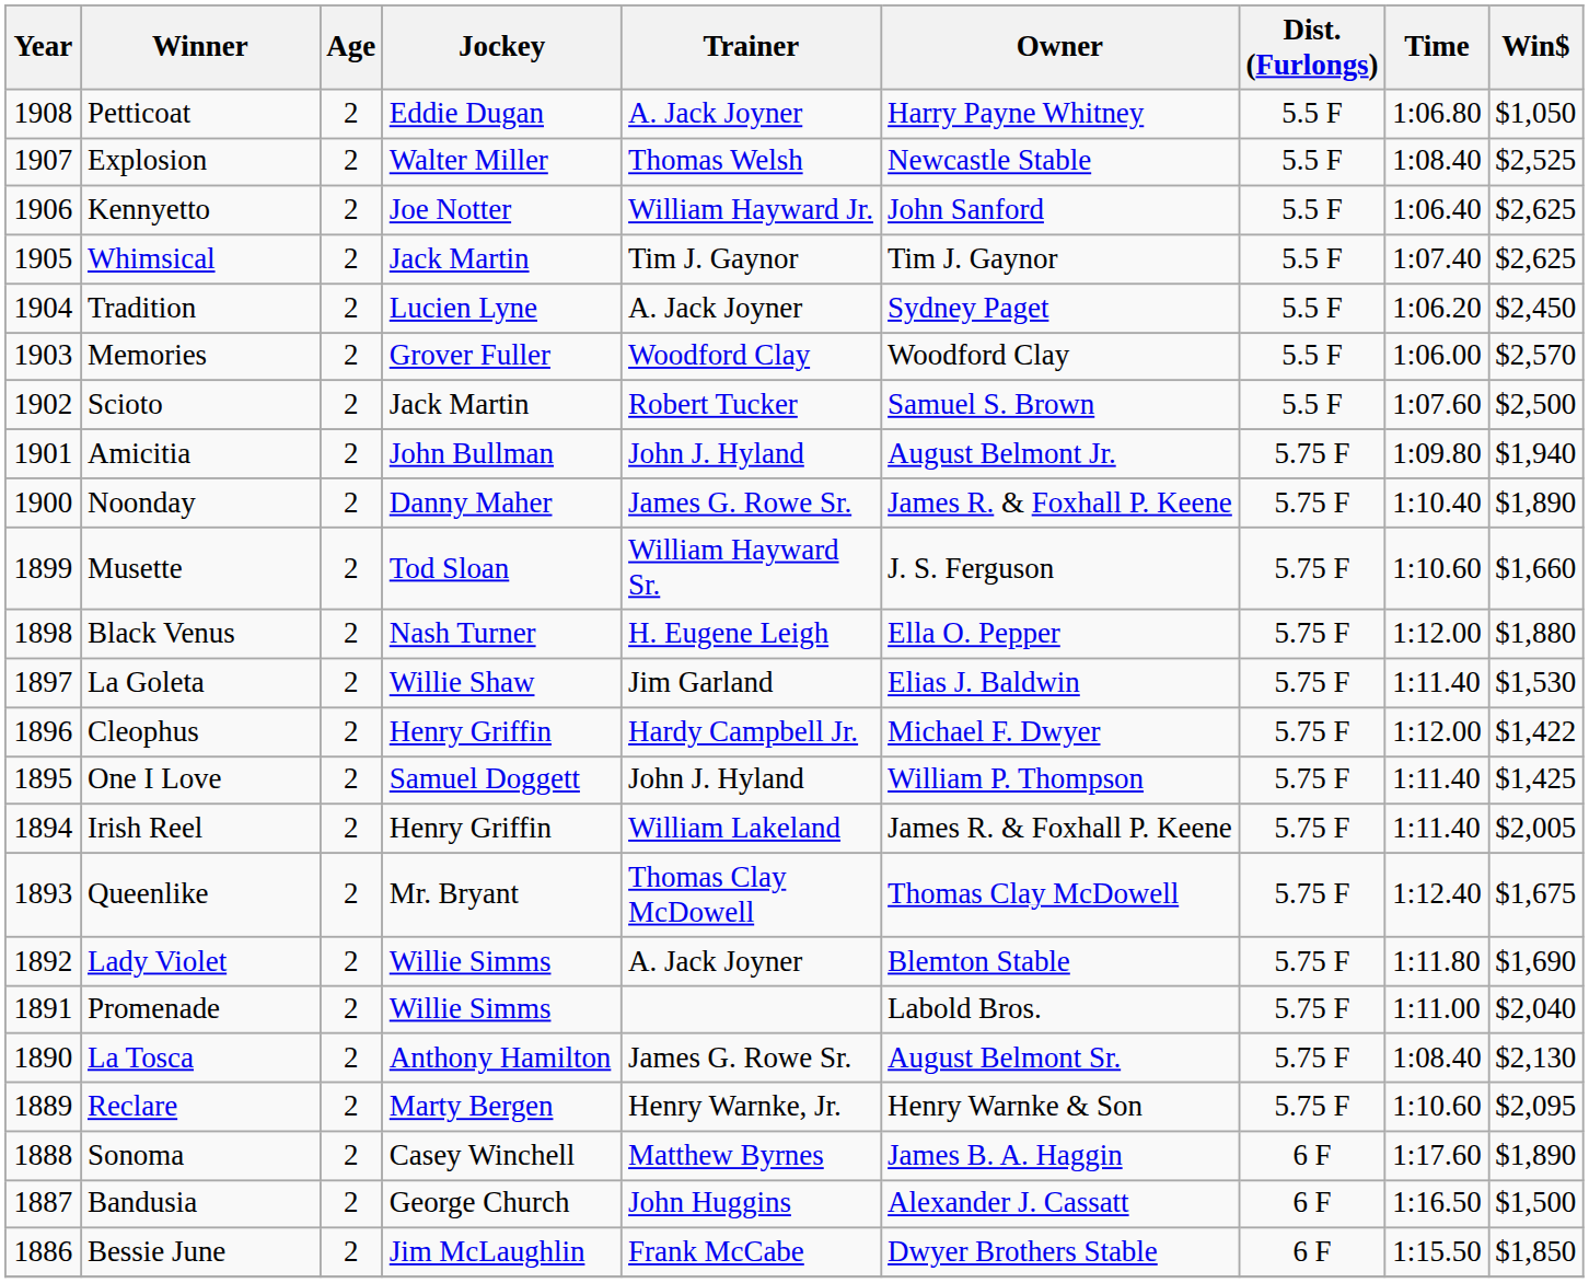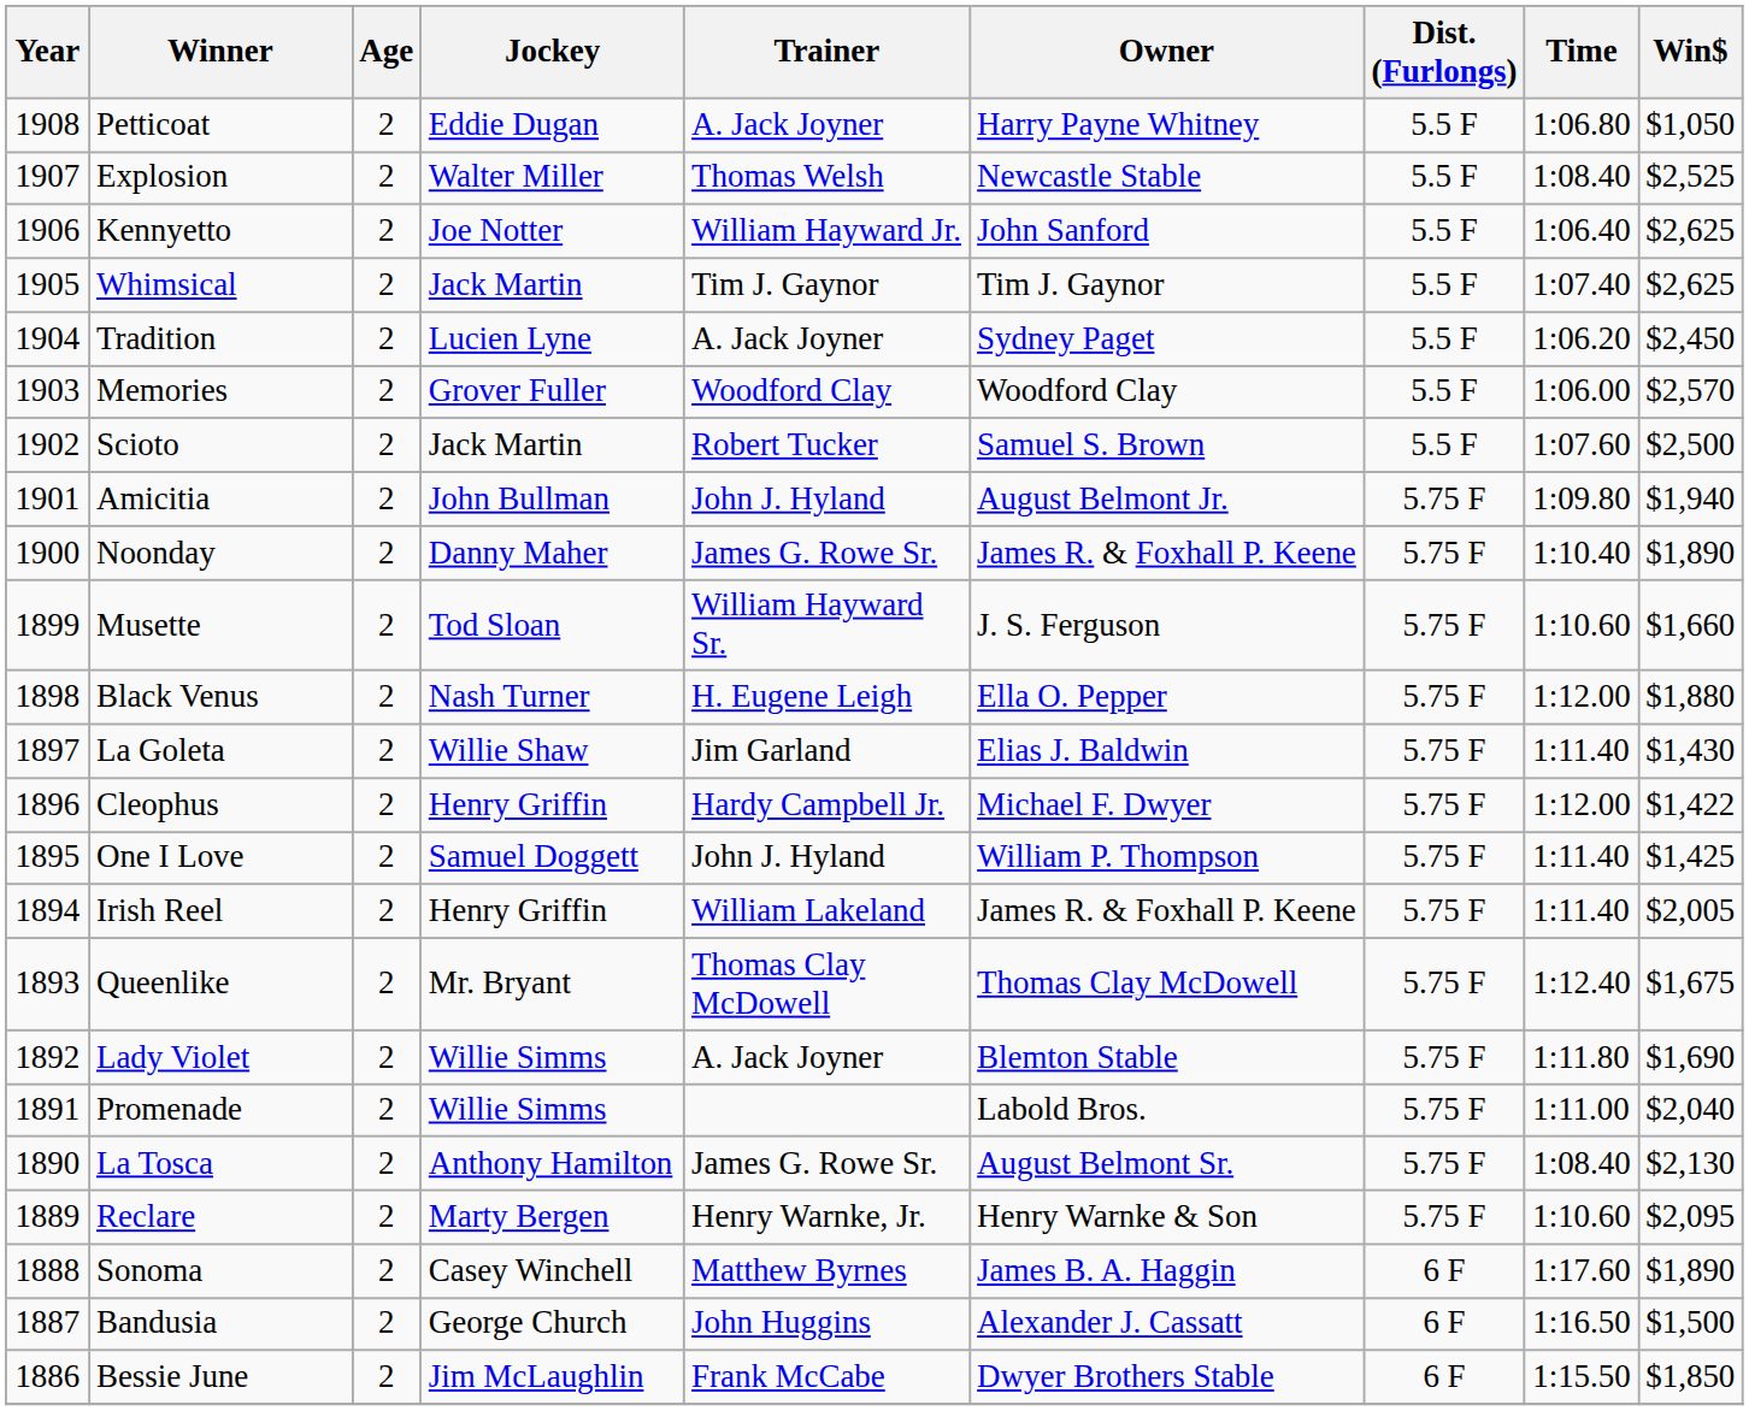La Goleta | Win$: $1,530 -> $1,430
